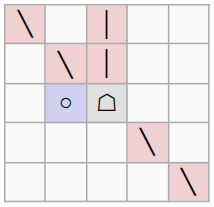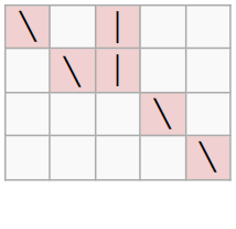- row: ○ | ☖
